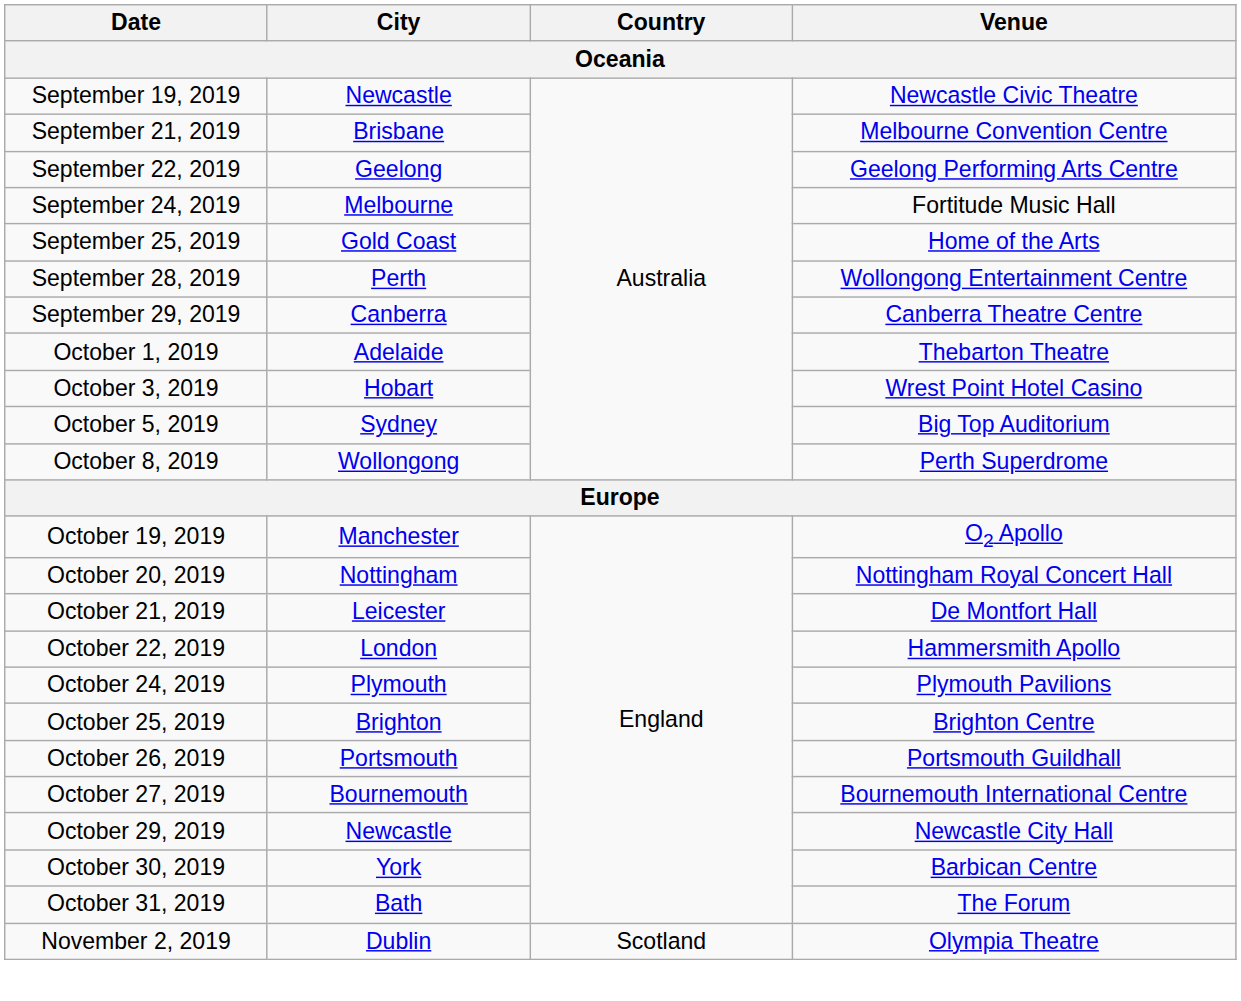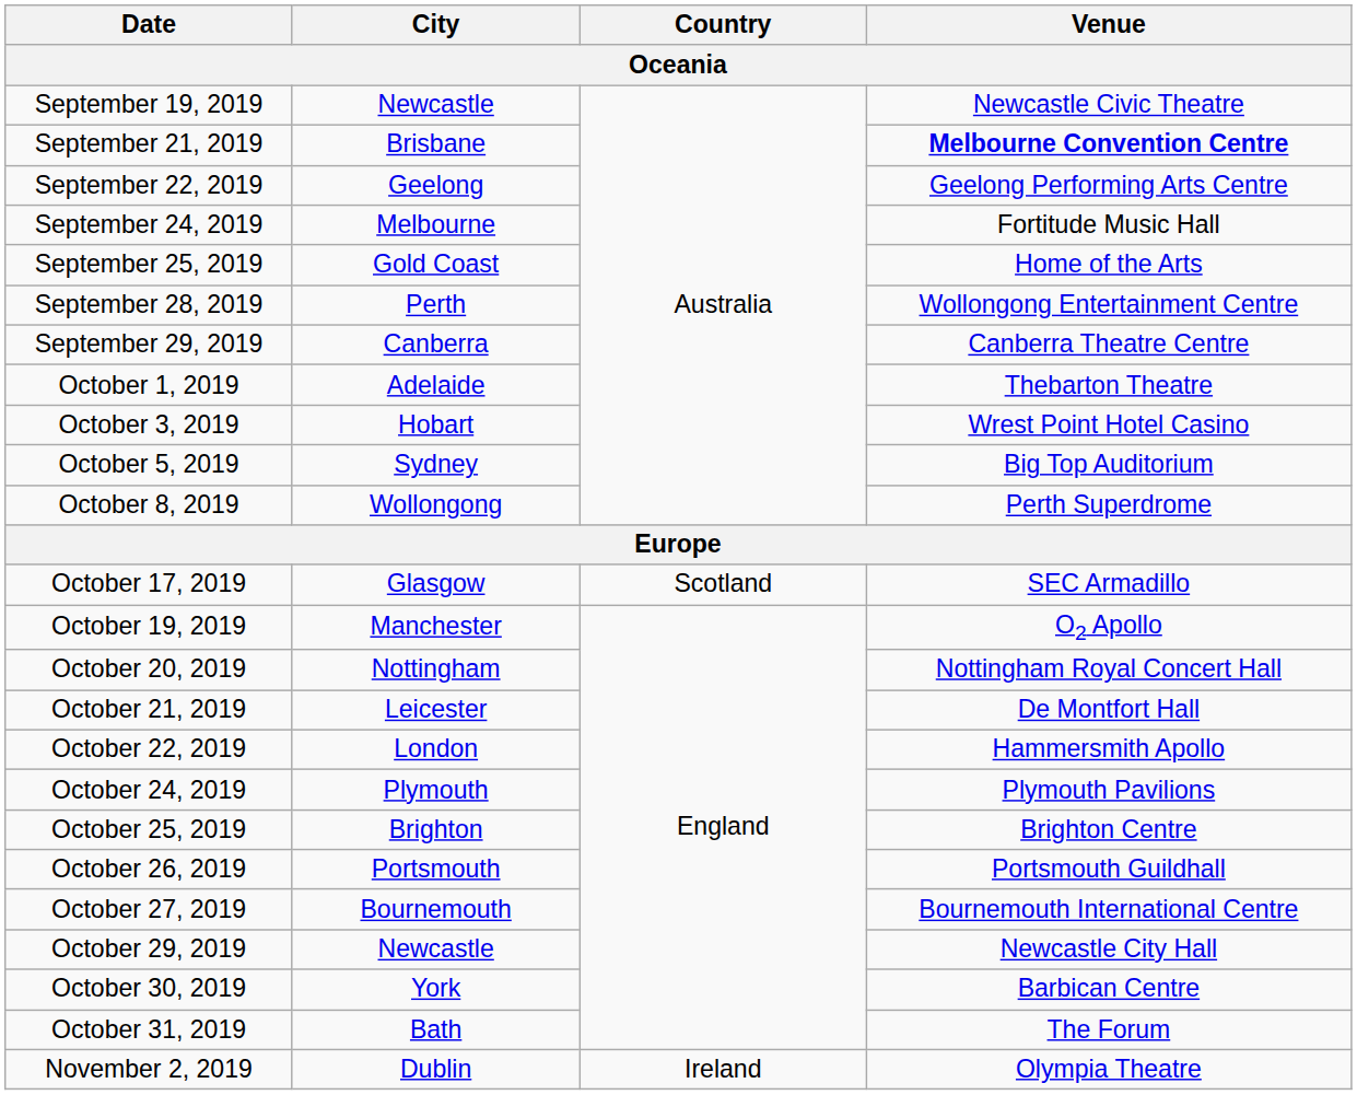September 21, 2019 | Venue: normal -> bold
+ row: October 17, 2019 | Glasgow | Scotland | SEC Armadillo
November 2, 2019 | Country: Scotland -> Ireland
